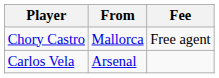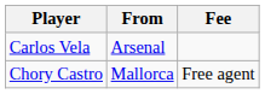rows swapped: Chory Castro <-> Carlos Vela
